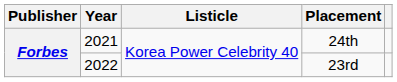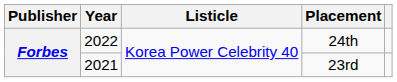24th | Year: 2021 -> 2022
23rd | Year: 2022 -> 2021
